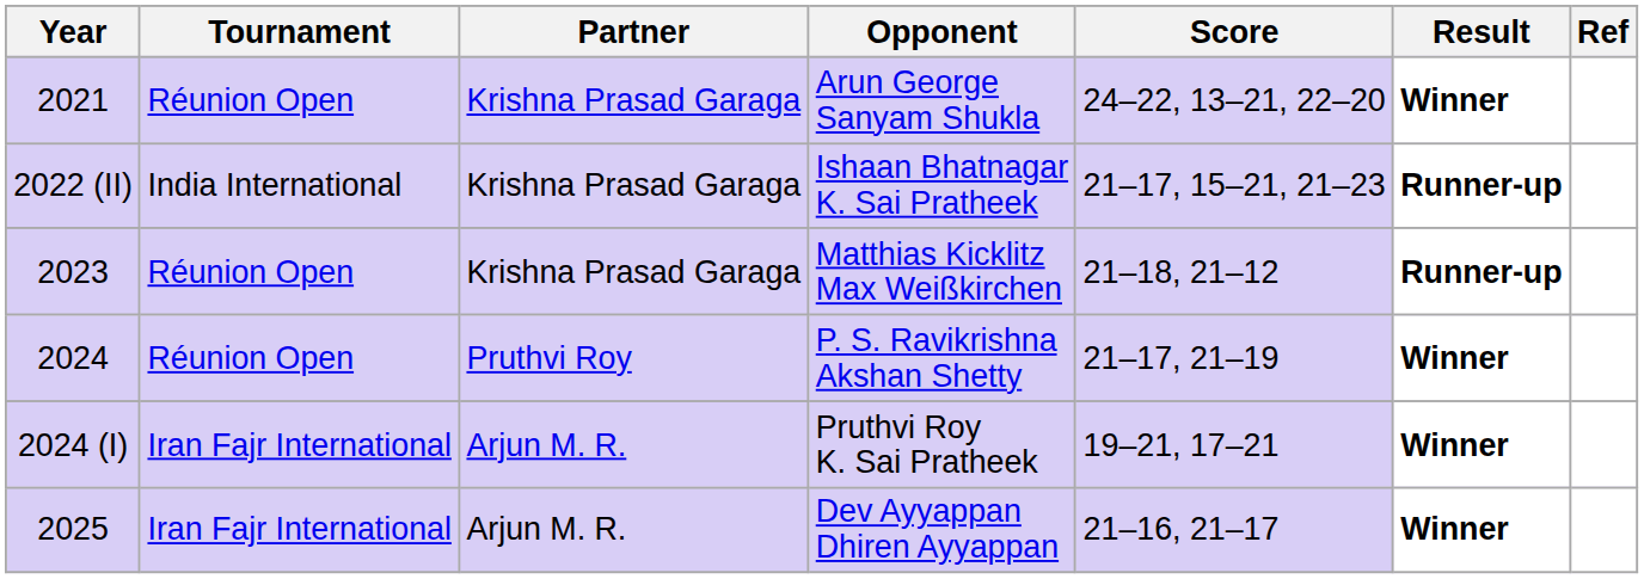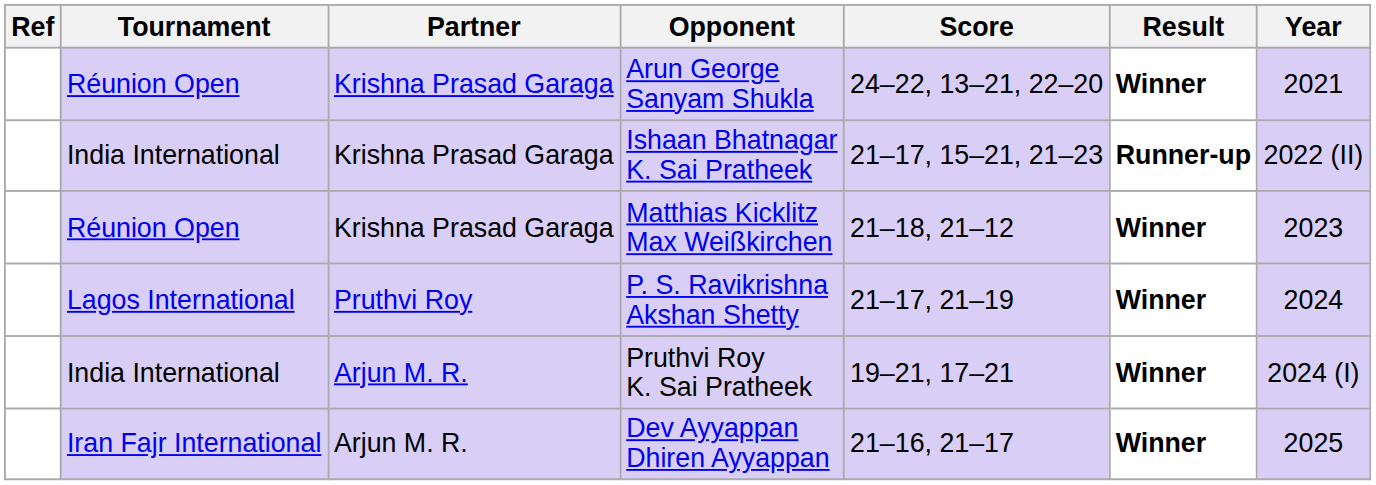columns swapped: Year <-> Ref
Matthias Kicklitz Max Weißkirchen | Result: Runner-up -> Winner
P. S. Ravikrishna Akshan Shetty | Tournament: Réunion Open -> Lagos International
Pruthvi Roy K. Sai Pratheek | Tournament: Iran Fajr International -> India International
